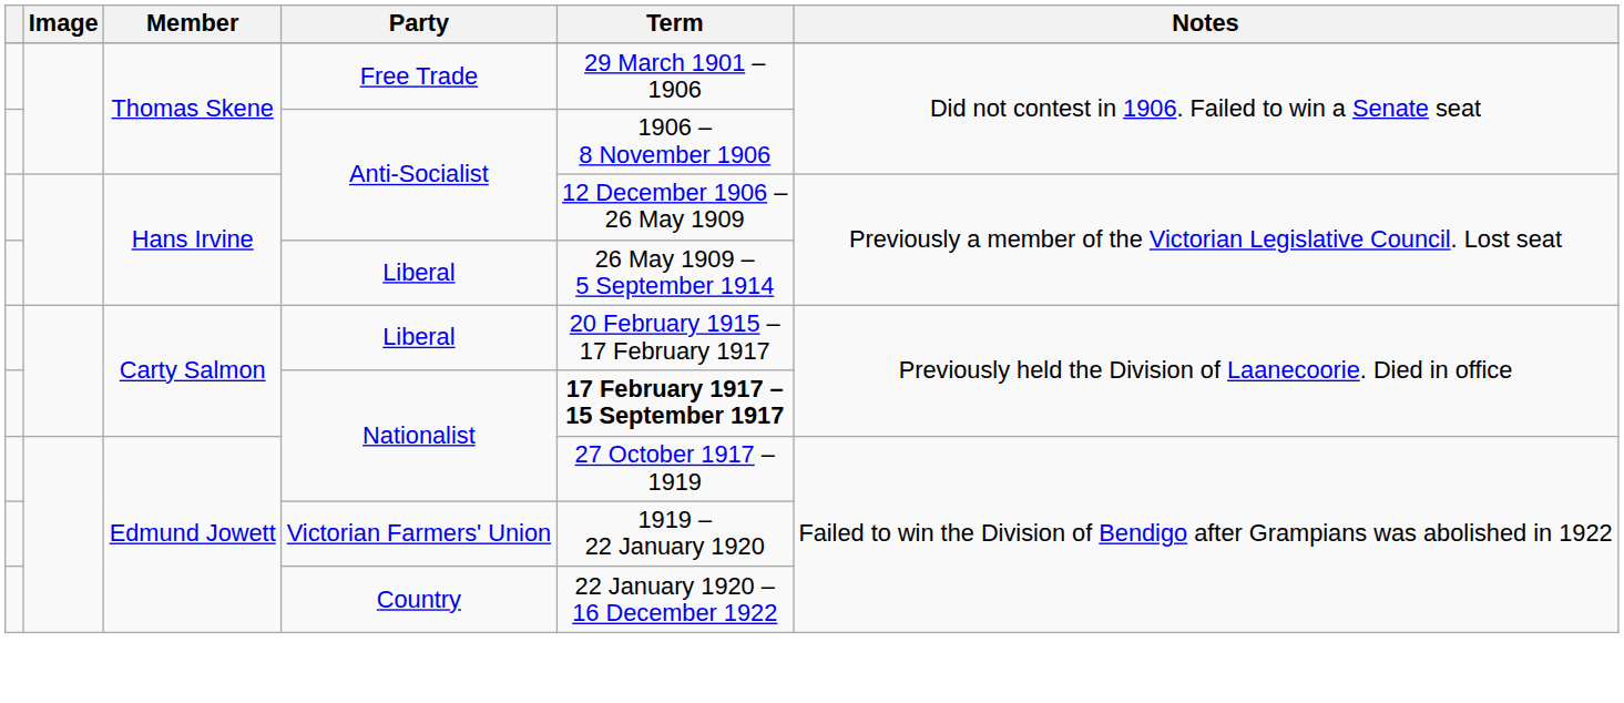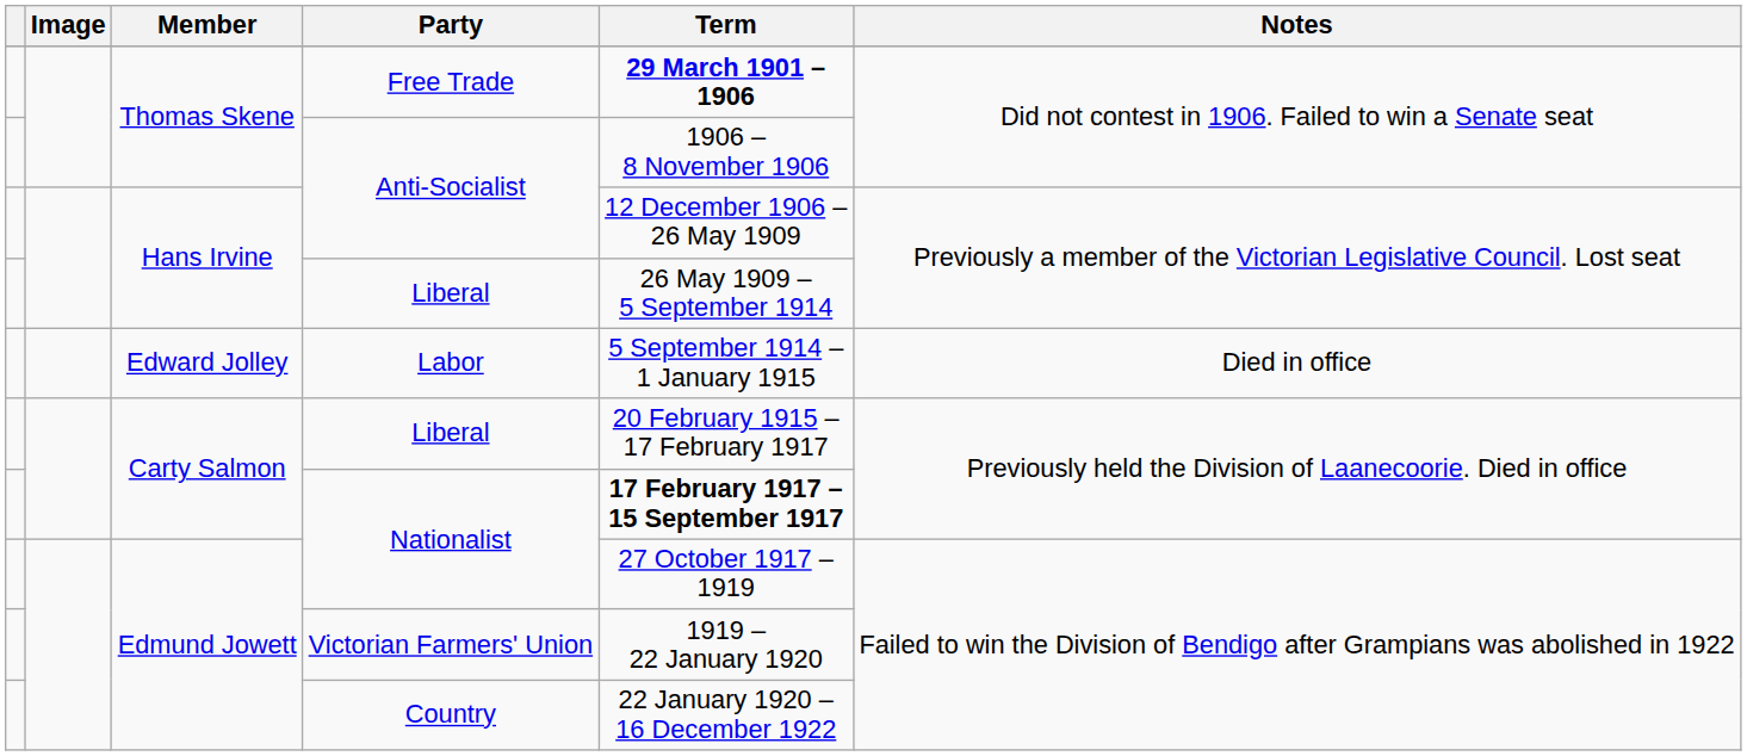Free Trade | Term: normal -> bold
+ row: Edward Jolley | Labor | 5 September 1914 – 1 January 1915 | Died in office
